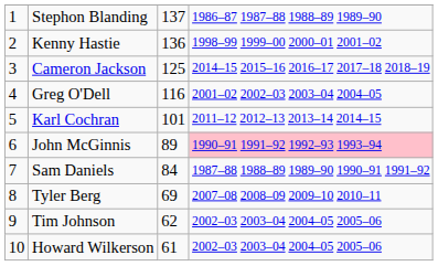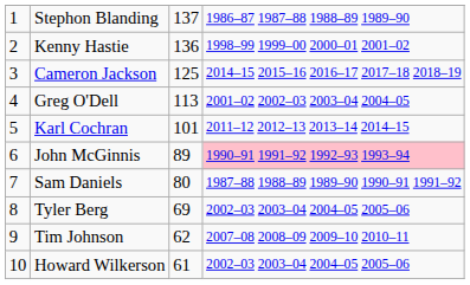Greg O'Dell | column 3: 116 -> 113
Sam Daniels | column 3: 84 -> 80
Tyler Berg | column 4: 2007–08 2008–09 2009–10 2010–11 -> 2002–03 2003–04 2004–05 2005–06
Tim Johnson | column 4: 2002–03 2003–04 2004–05 2005–06 -> 2007–08 2008–09 2009–10 2010–11
